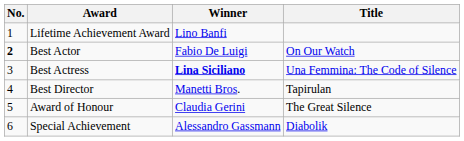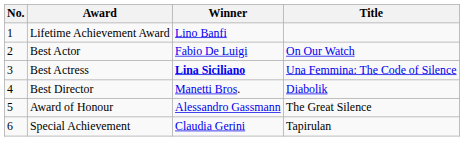Best Actor | No.: bold -> normal
Best Director | Title: Tapirulan -> Diabolik
Award of Honour | Winner: Claudia Gerini -> Alessandro Gassmann
Special Achievement | Winner: Alessandro Gassmann -> Claudia Gerini
Special Achievement | Title: Diabolik -> Tapirulan
